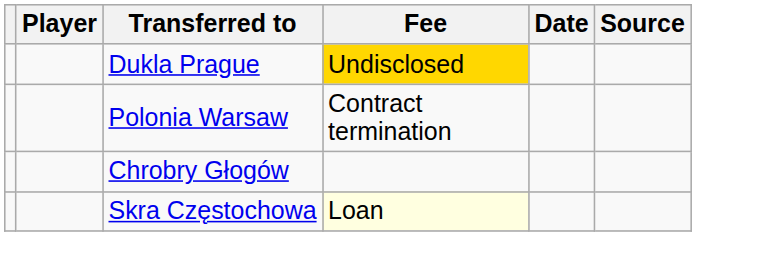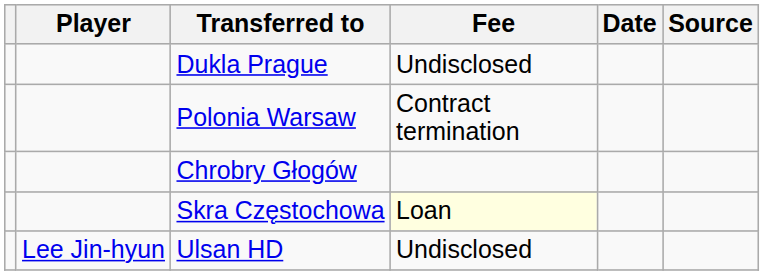Dukla Prague | Fee: gold background -> no background
+ row: Lee Jin-hyun | Ulsan HD | Undisclosed
